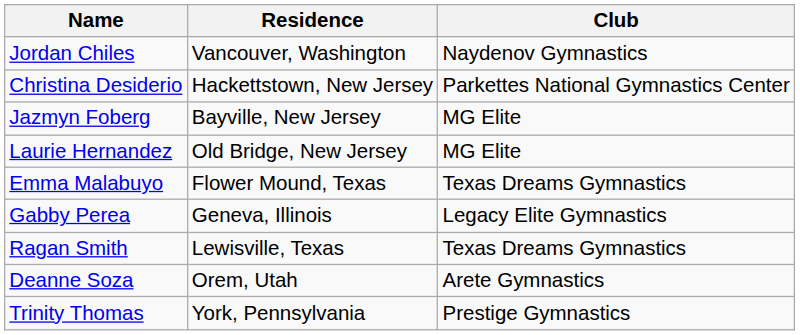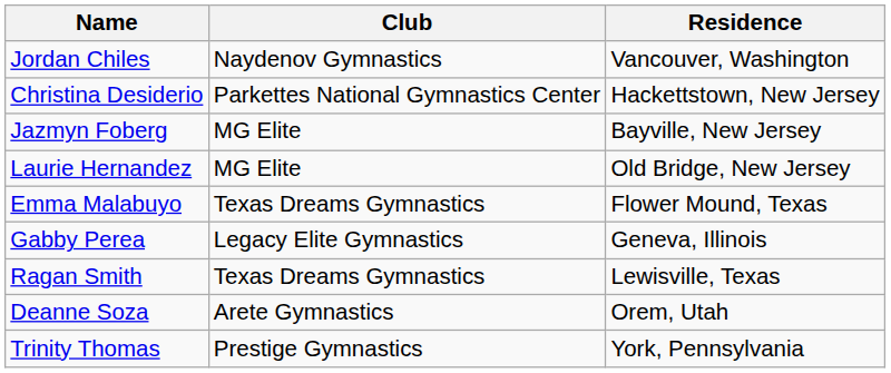columns swapped: Club <-> Residence
